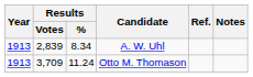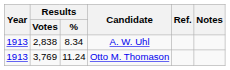A. W. Uhl | Results / Votes: 2,839 -> 2,838
Otto M. Thomason | Results / Votes: 3,709 -> 3,769
